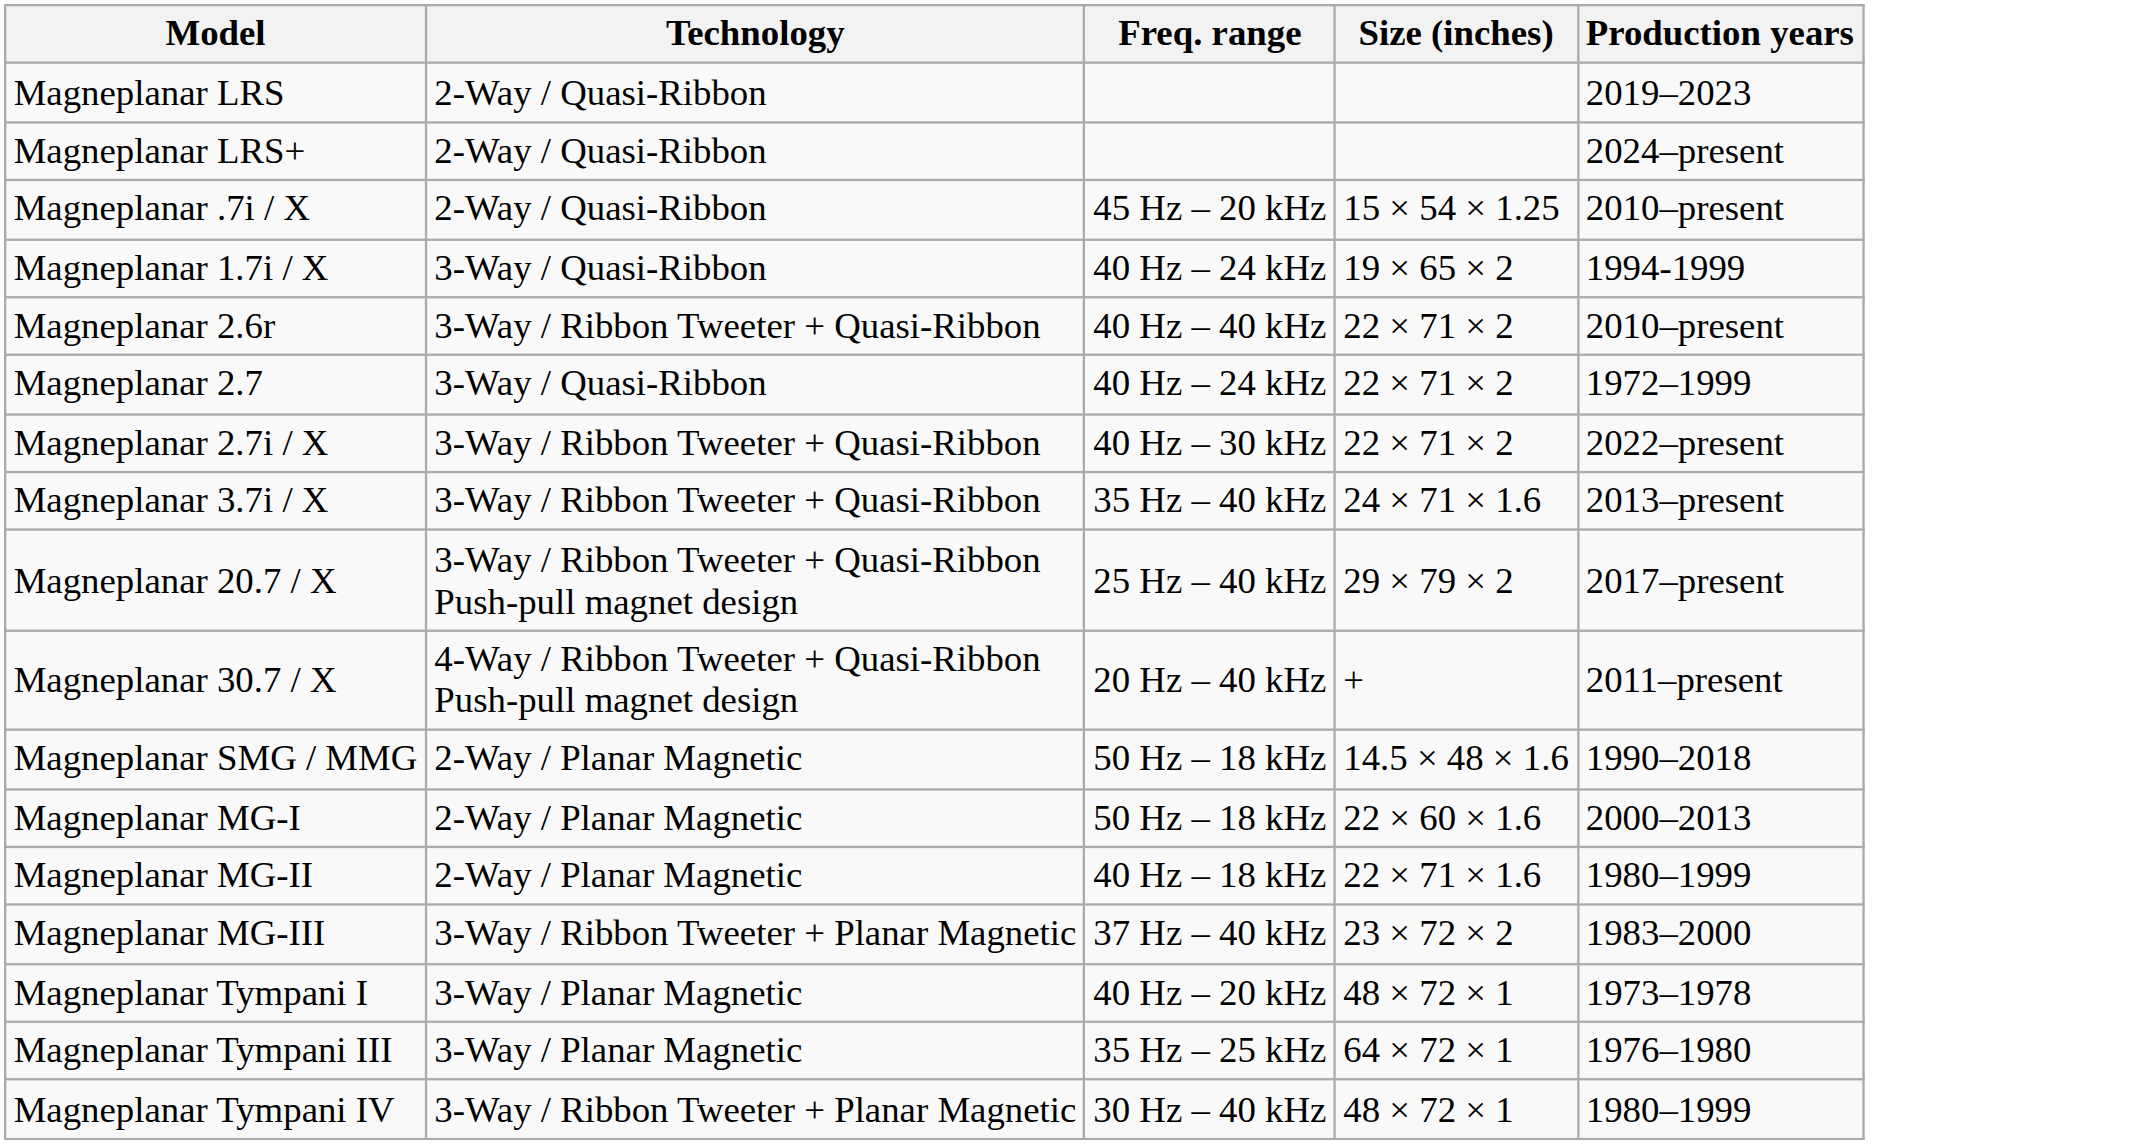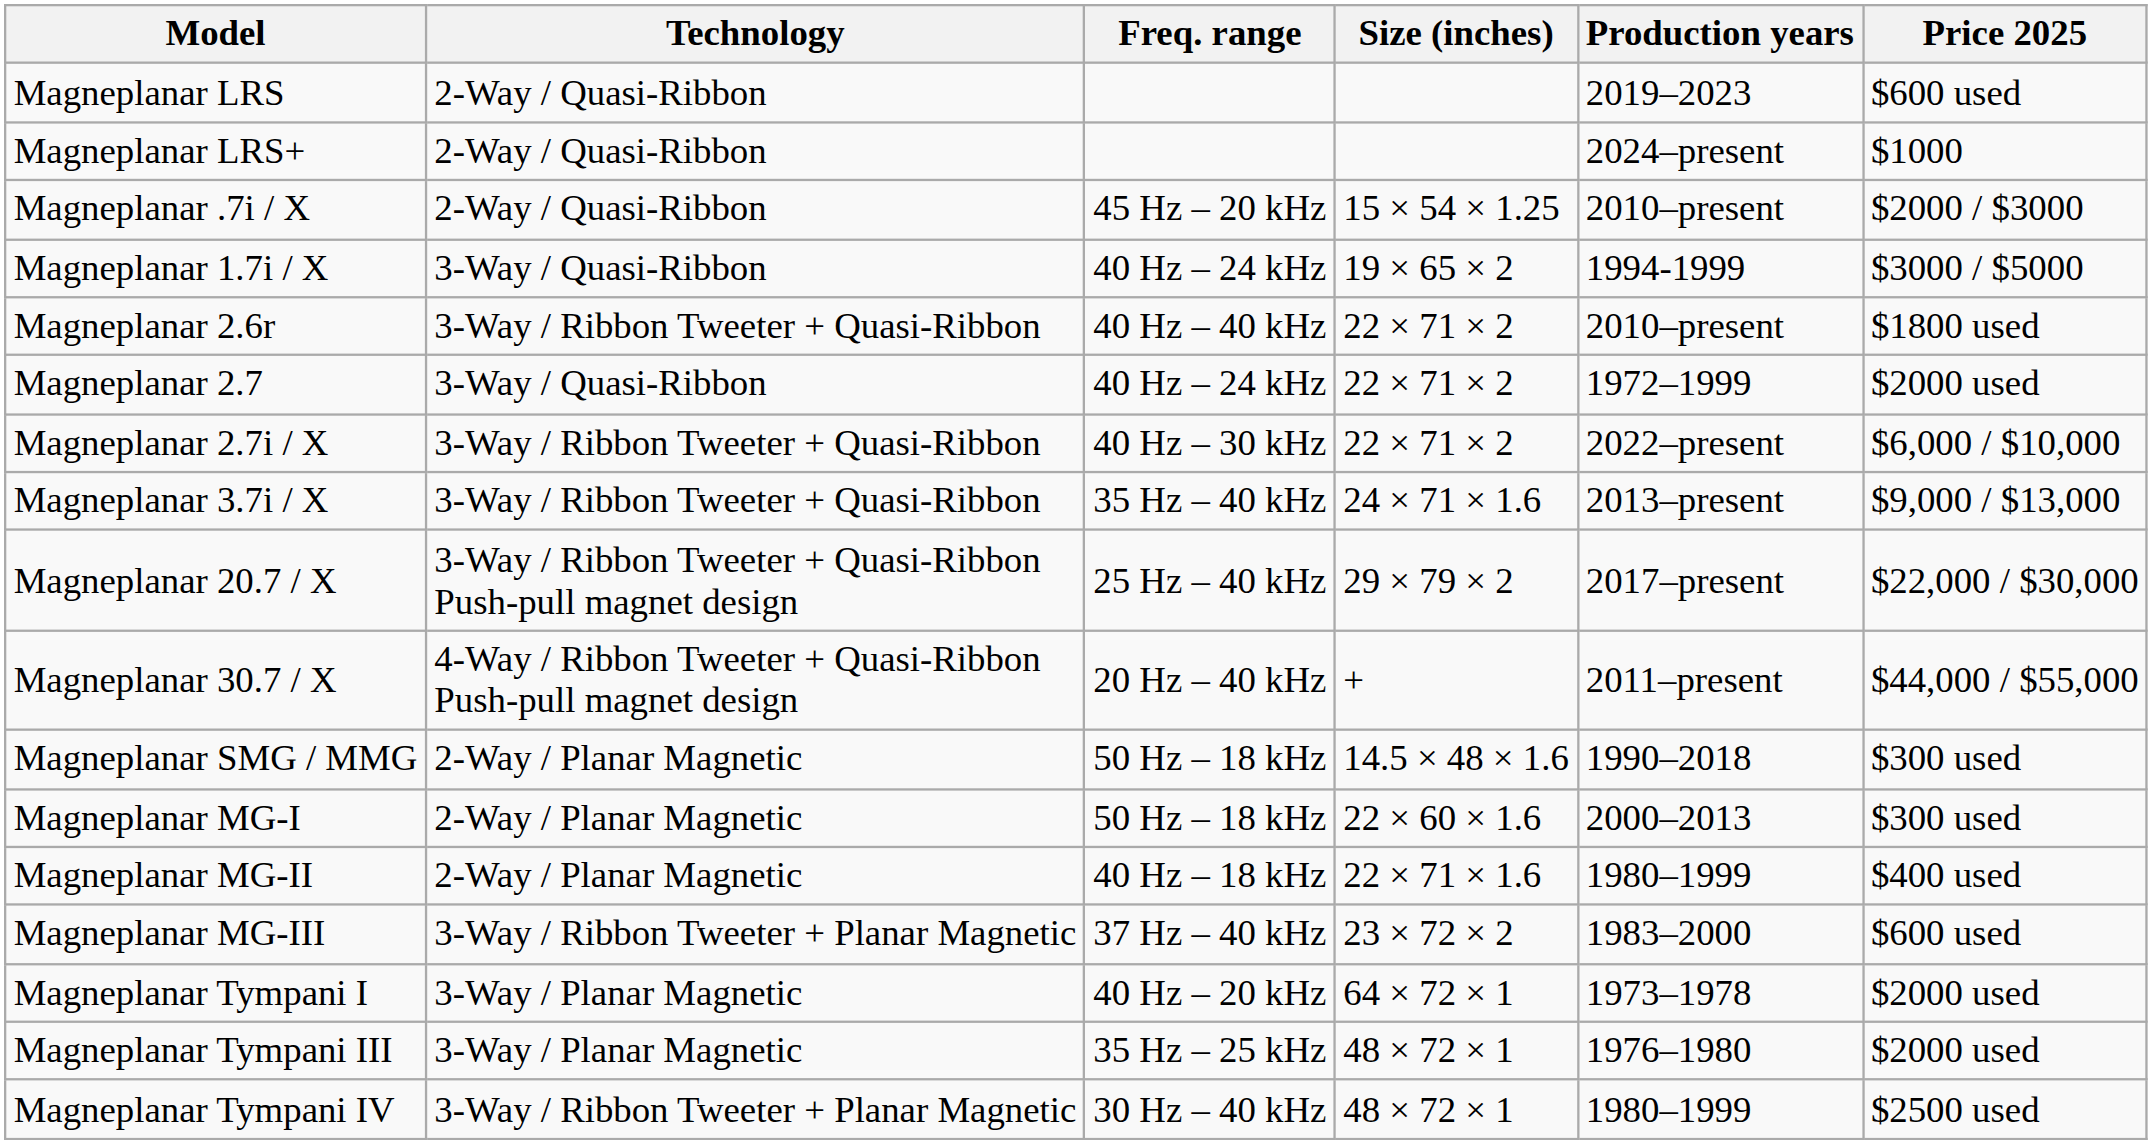+ column: Price 2025 | $600 used | $1000 | $2000 / $3000 | $3000 / $5000 | $1800 used | $2000 used | $6,000 / $10,000 | $9,000 / $13,000 | $22,000 / $30,000 | $44,000 / $55,000 | $300 used | $300 used | $400 used | $600 used | $2000 used | $2000 used | $2500 used
Magneplanar Tympani I | Size (inches): 48 × 72 × 1 -> 64 × 72 × 1
Magneplanar Tympani III | Size (inches): 64 × 72 × 1 -> 48 × 72 × 1
